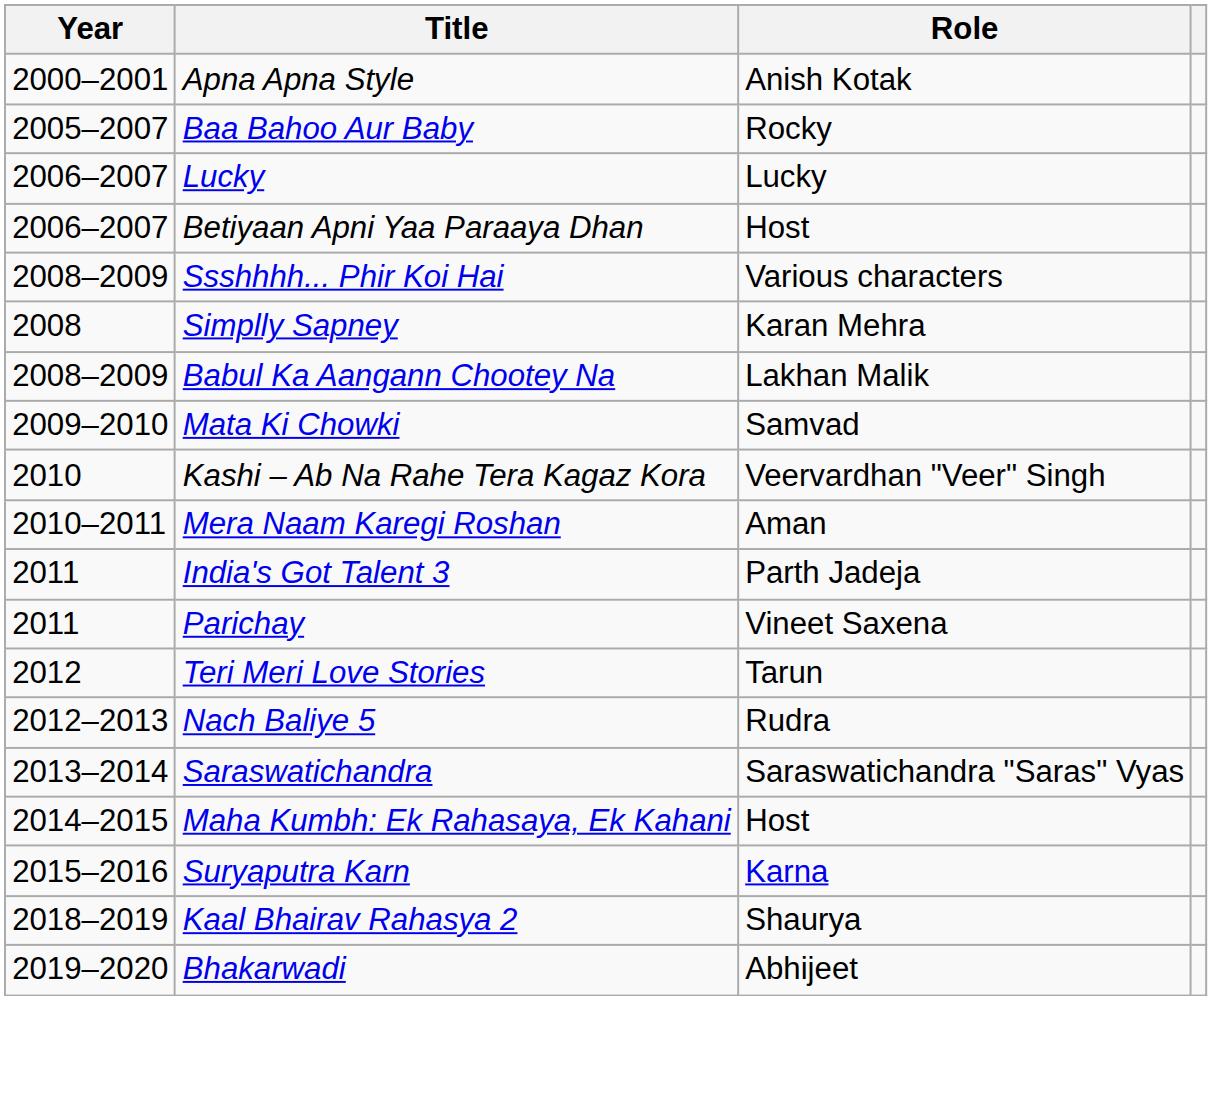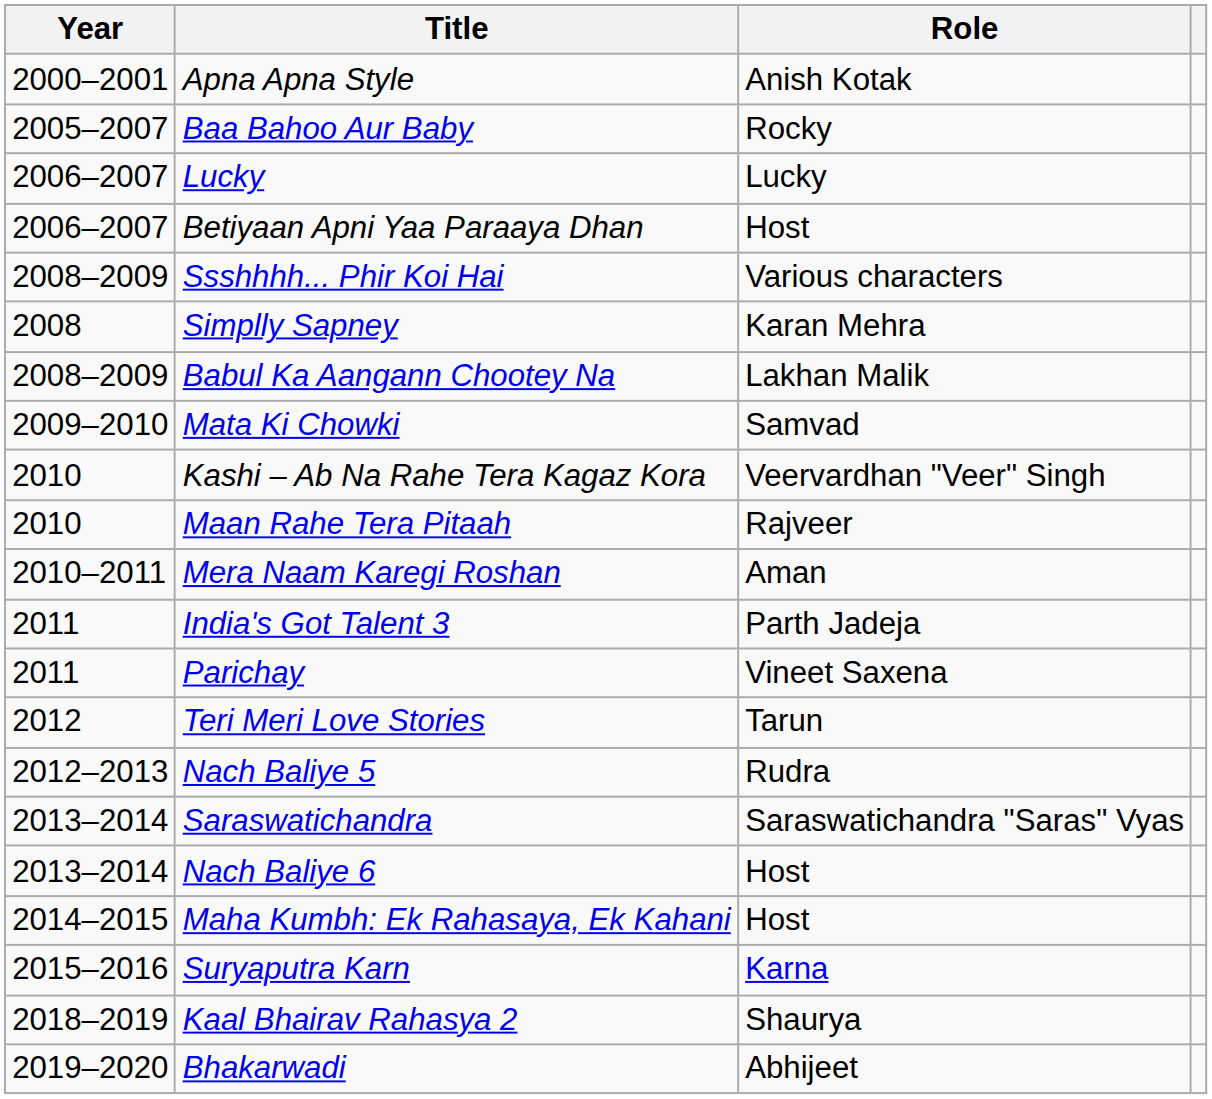+ row: 2010 | Maan Rahe Tera Pitaah | Rajveer
+ row: 2013–2014 | Nach Baliye 6 | Host
